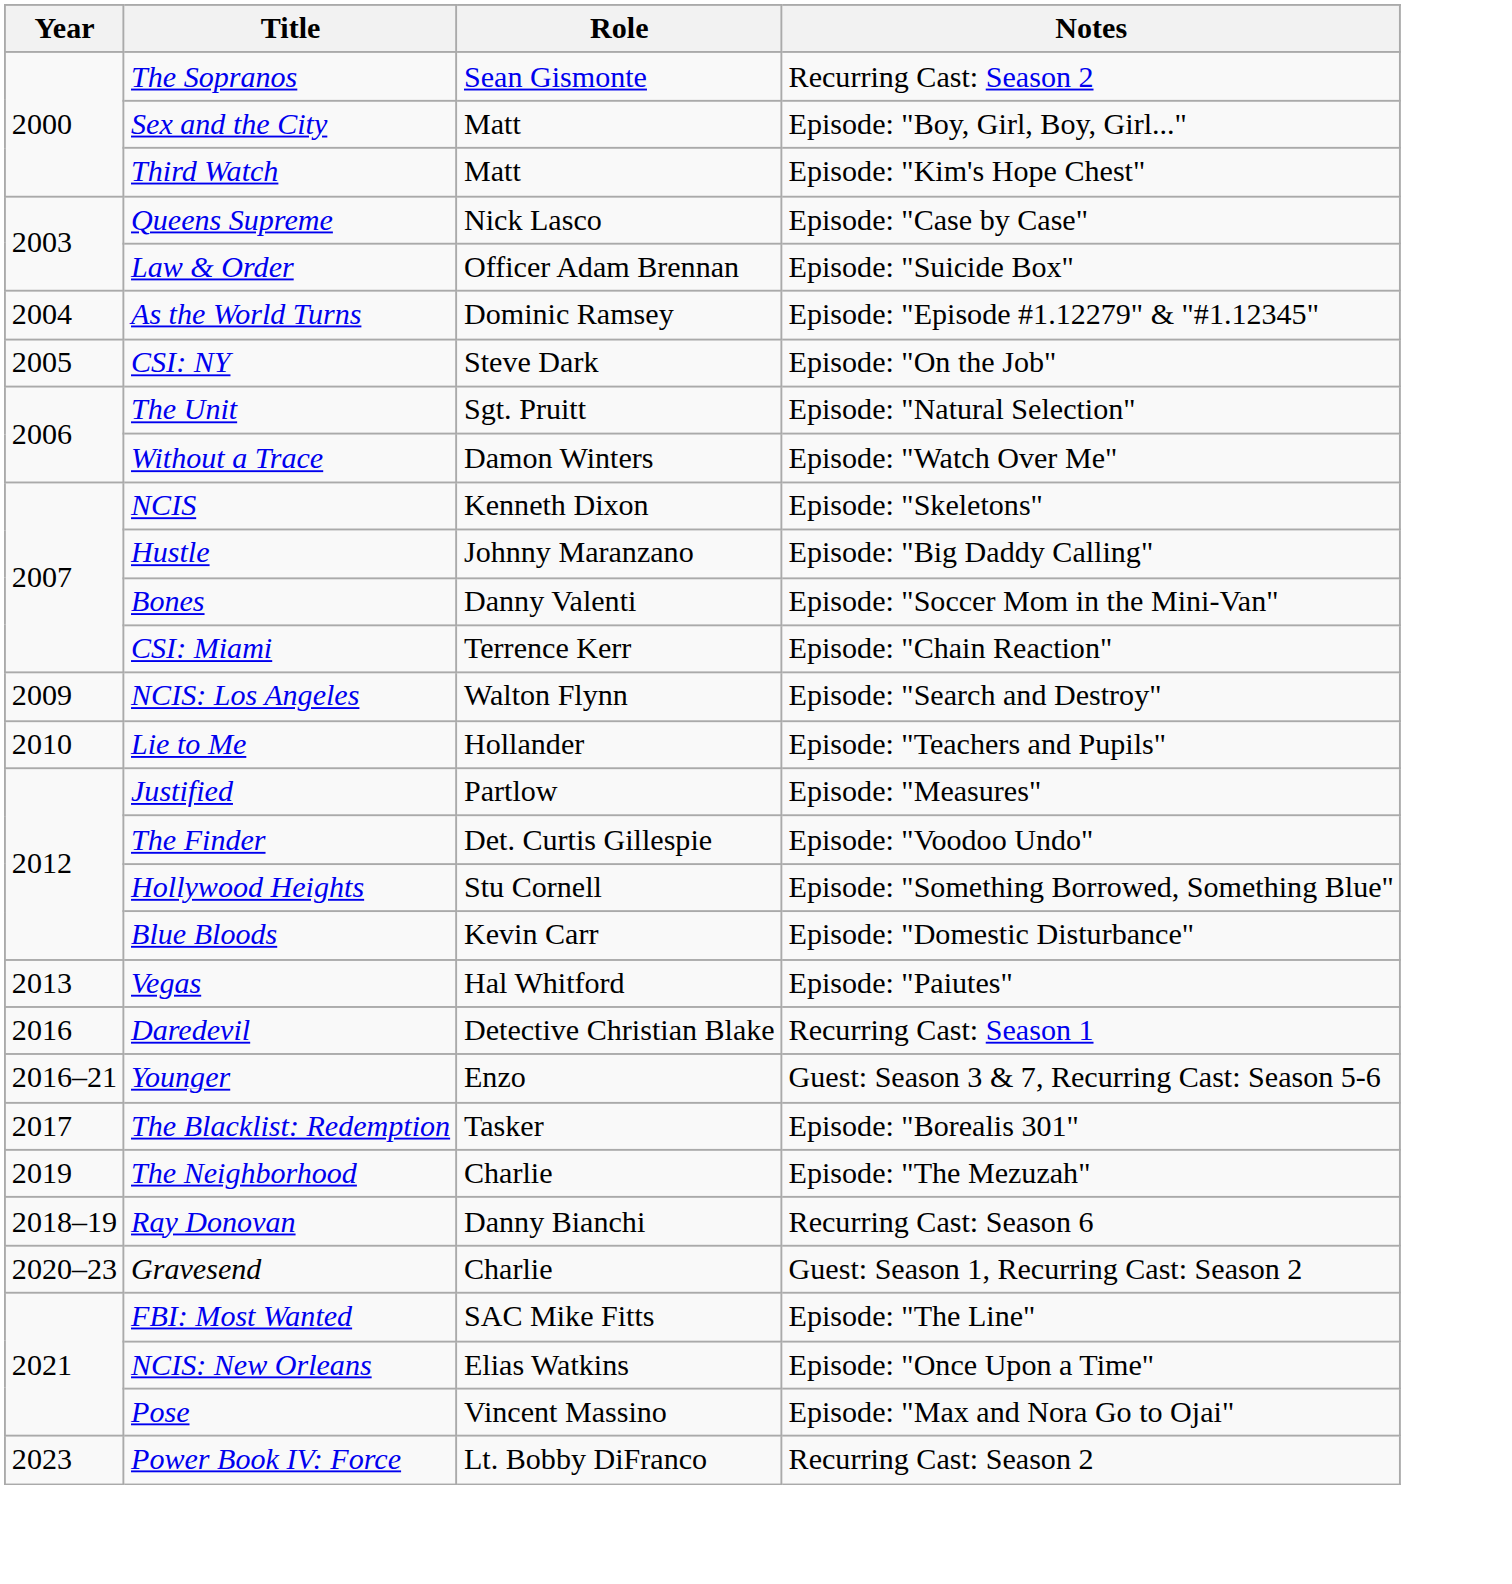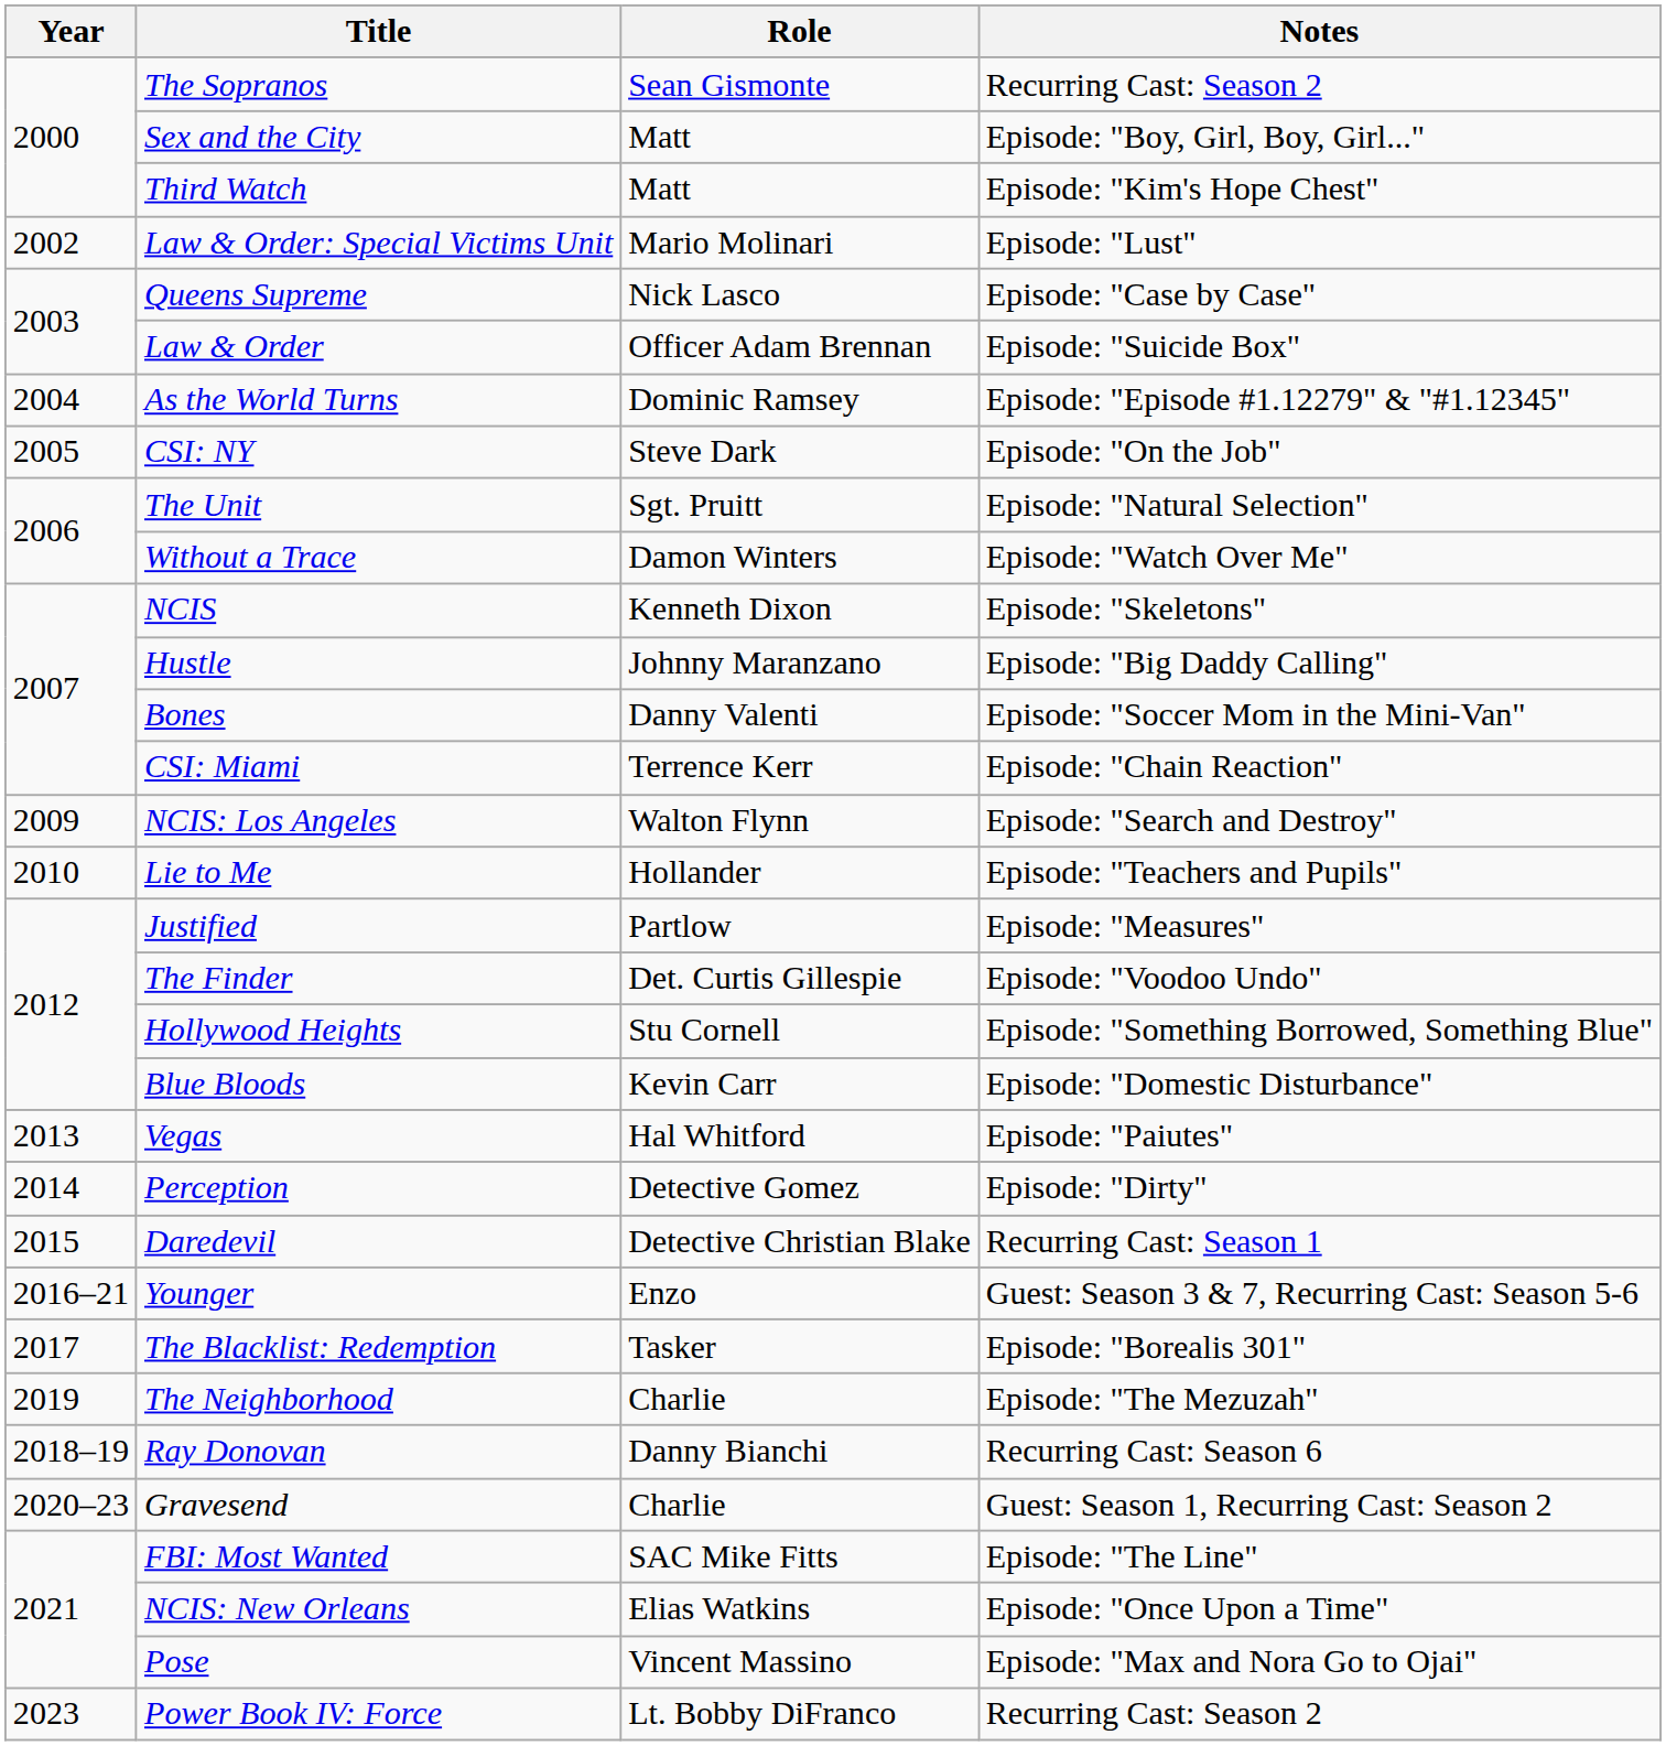+ row: 2002 | Law & Order: Special Victims Unit | Mario Molinari | Episode: "Lust"
+ row: 2014 | Perception | Detective Gomez | Episode: "Dirty"
Daredevil | Year: 2016 -> 2015
